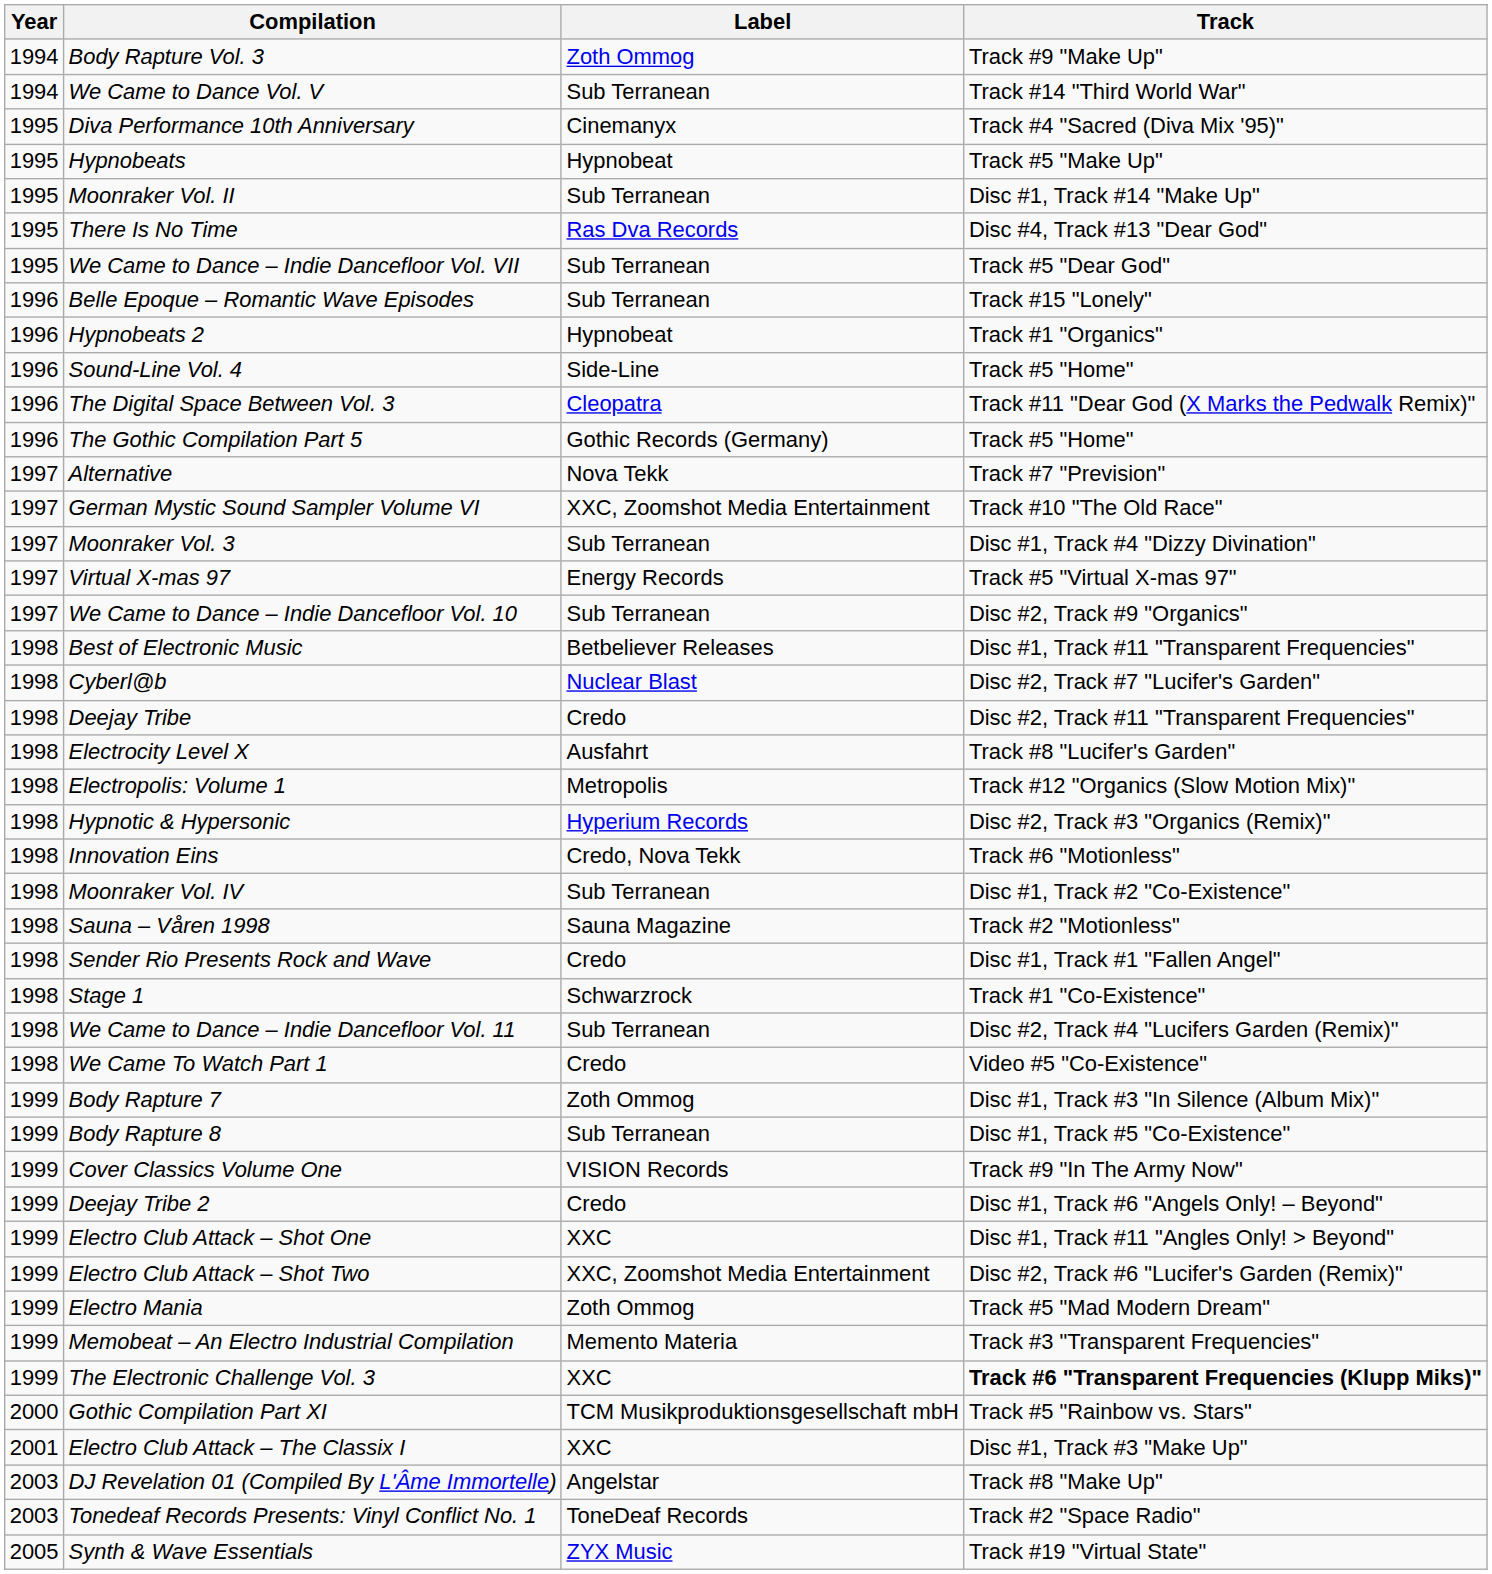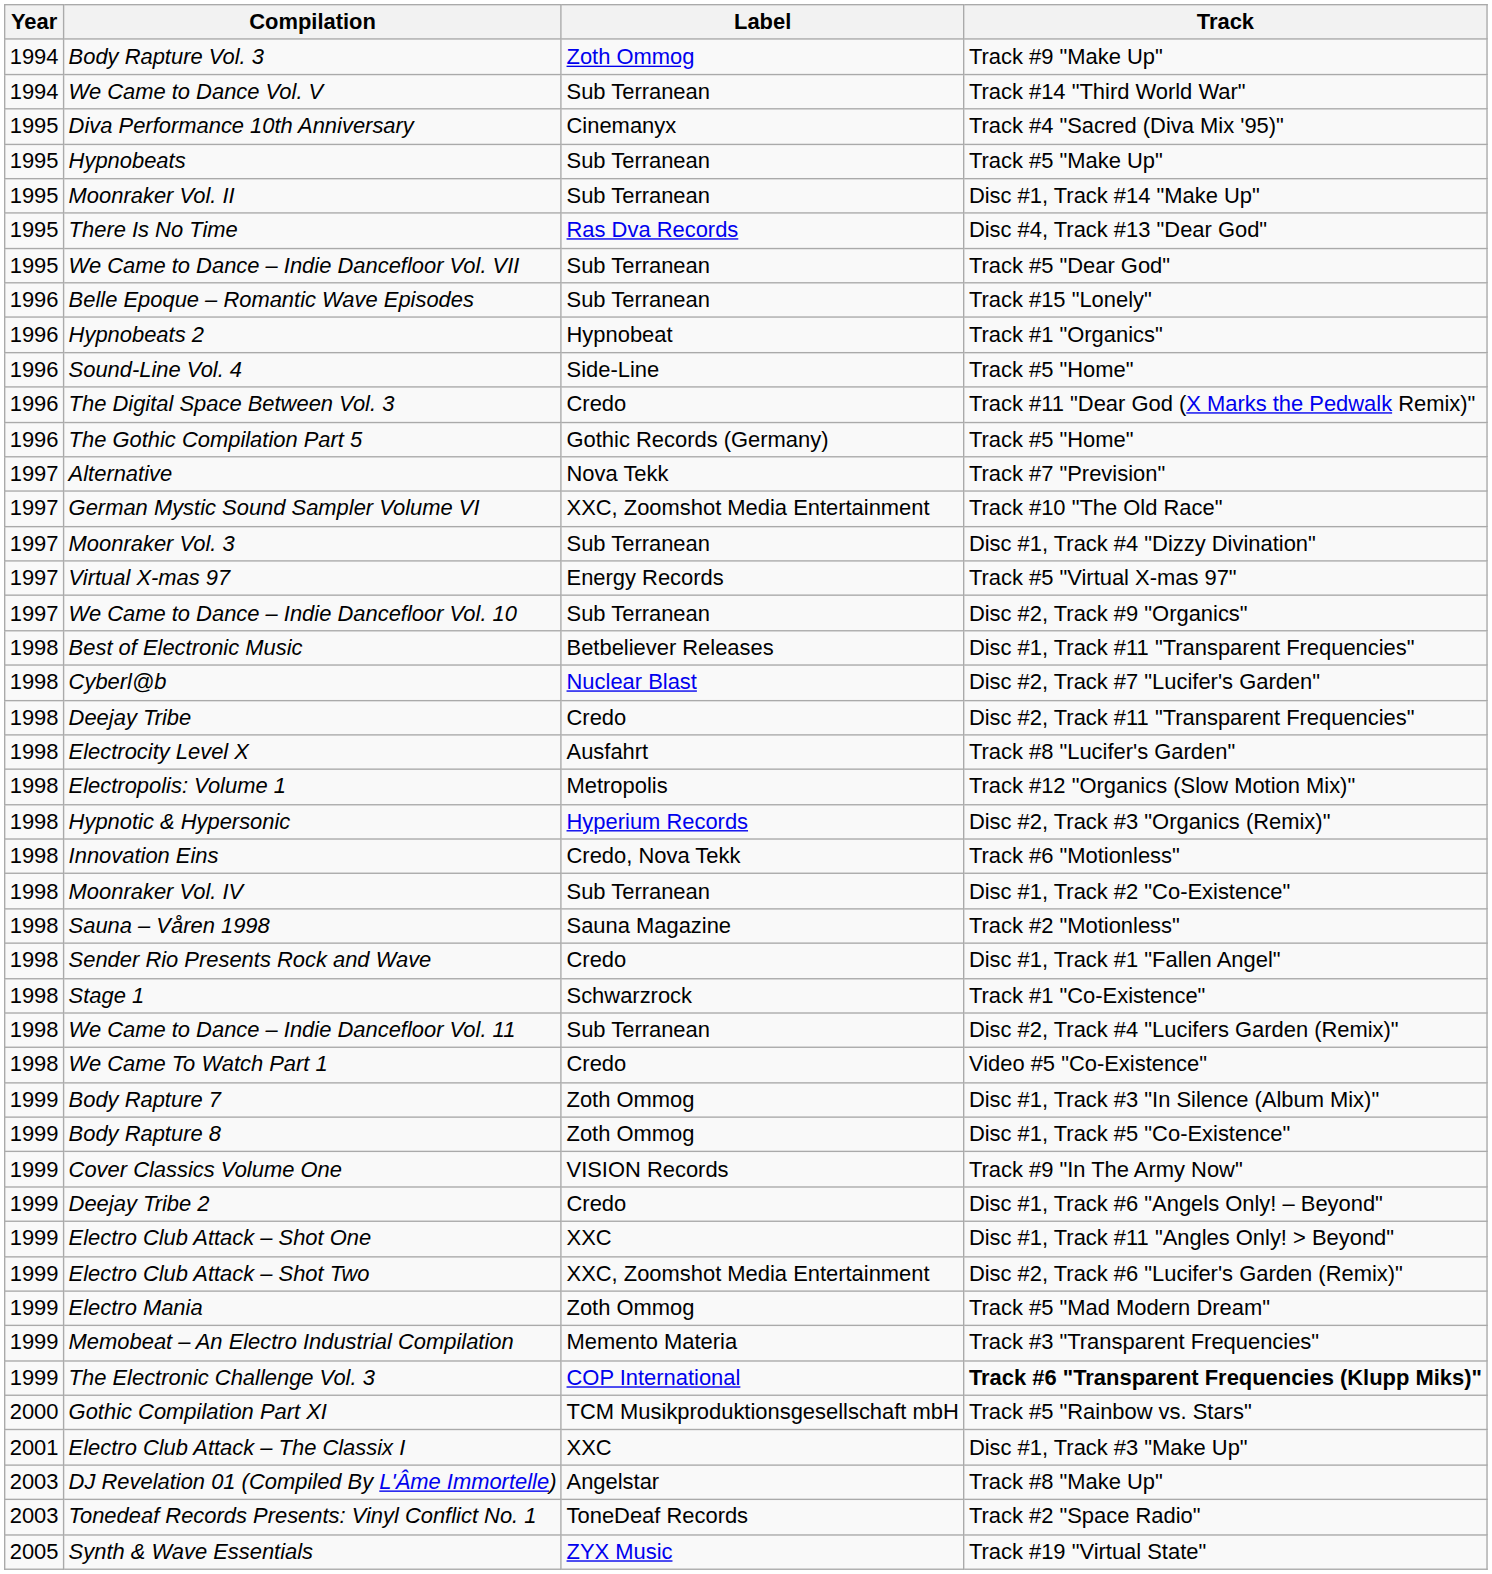Hypnobeats | Label: Hypnobeat -> Sub Terranean
The Digital Space Between Vol. 3 | Label: Cleopatra -> Credo
Body Rapture 8 | Label: Sub Terranean -> Zoth Ommog
The Electronic Challenge Vol. 3 | Label: XXC -> COP International
